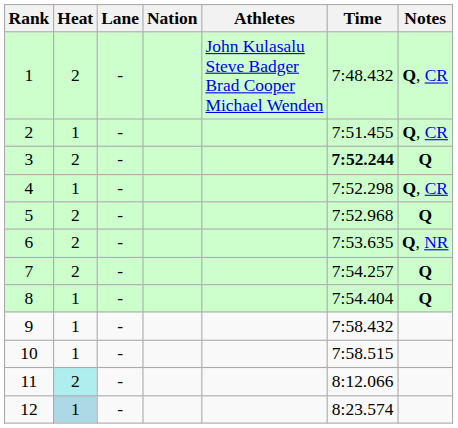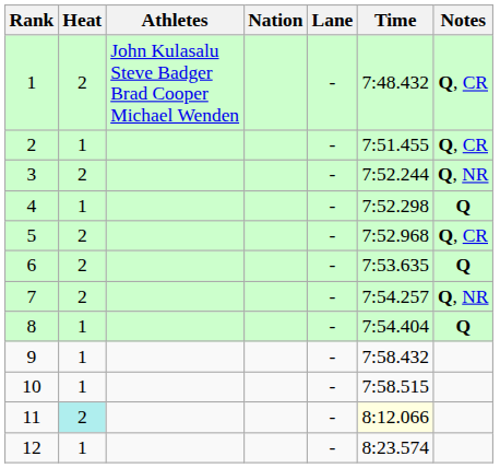columns swapped: Lane <-> Athletes
3 | Time: bold -> normal
3 | Notes: Q -> Q, NR
4 | Notes: Q, CR -> Q
5 | Notes: Q -> Q, CR
6 | Notes: Q, NR -> Q
7 | Notes: Q -> Q, NR
11 | Time: no background -> lightyellow background
12 | Heat: lightblue background -> no background
